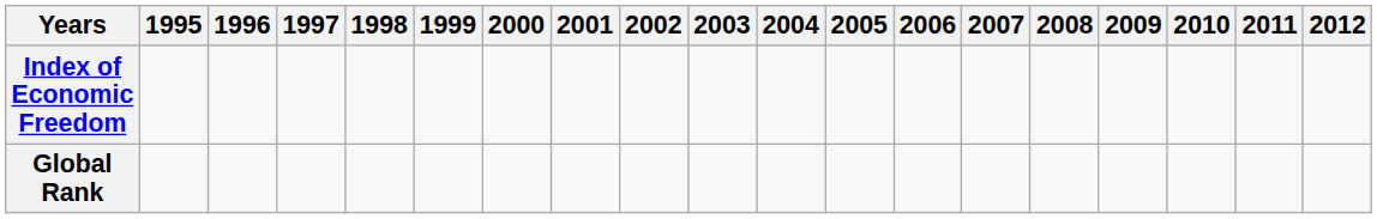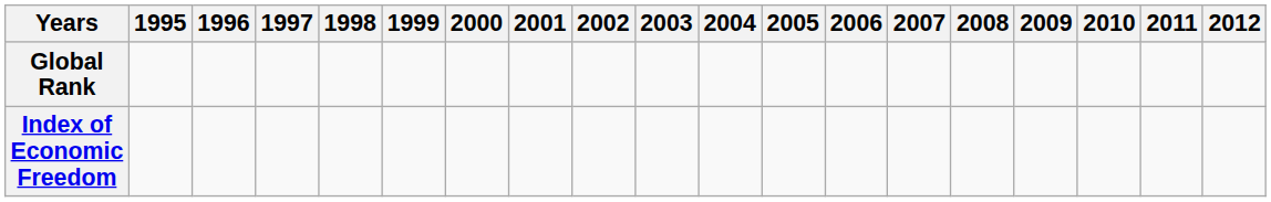rows swapped: Index of Economic Freedom <-> Global Rank
